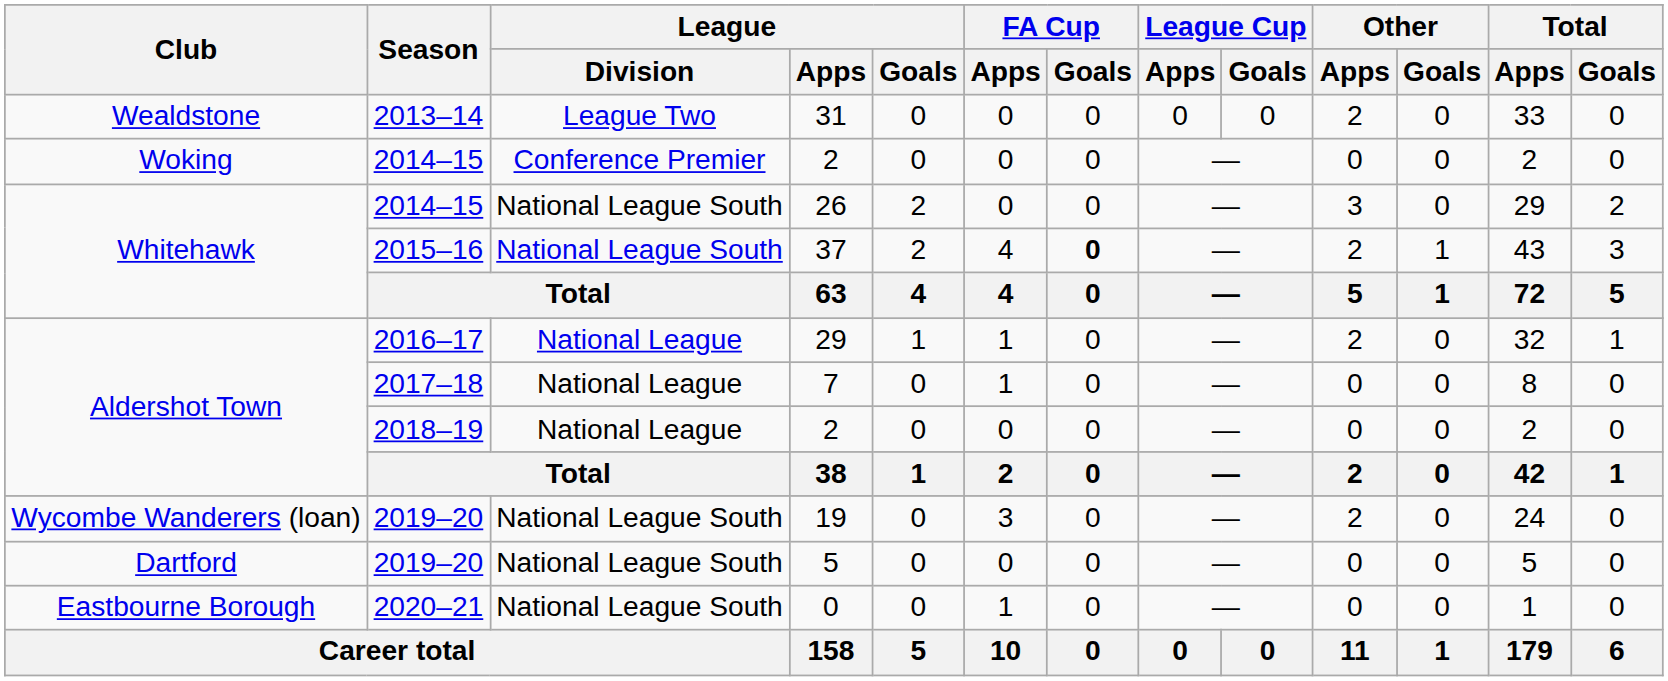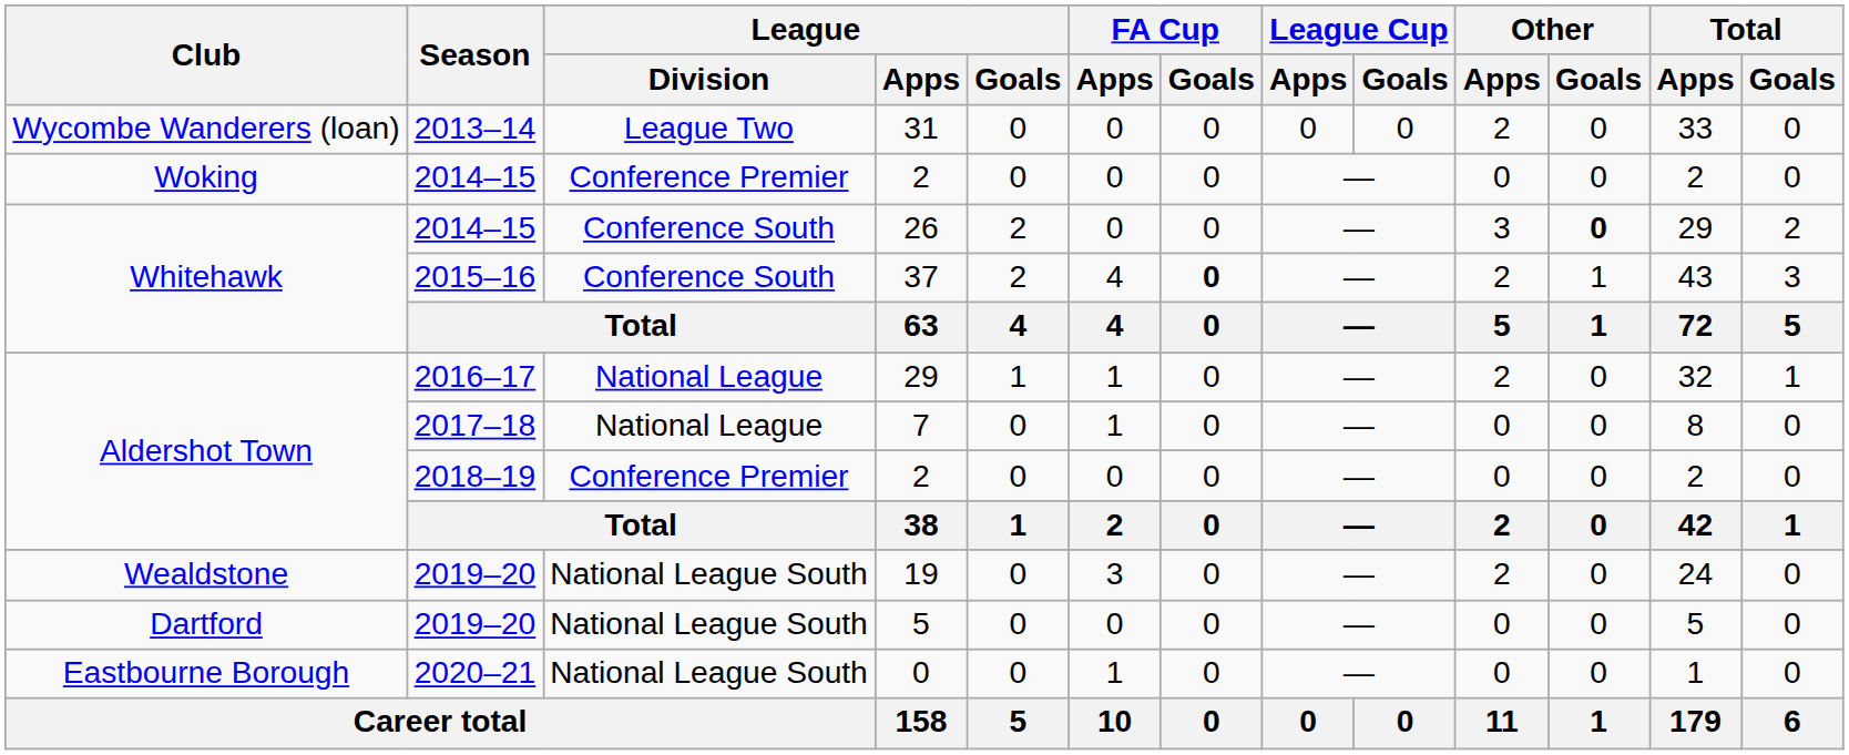31 | Club: Wealdstone -> Wycombe Wanderers (loan)
26 | League / Division: National League South -> Conference South
26 | Other / Goals: normal -> bold
37 | League / Division: National League South -> Conference South
2018–19 / 2 | League / Division: National League -> Conference Premier
19 | Club: Wycombe Wanderers (loan) -> Wealdstone
